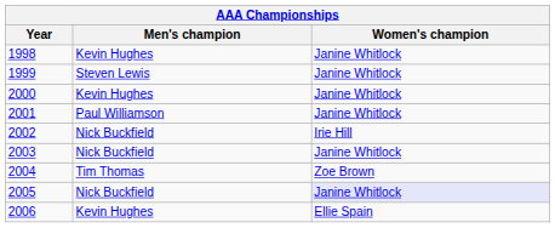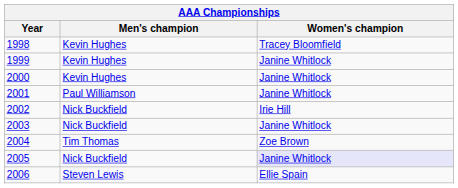1998 | Women's champion: Janine Whitlock -> Tracey Bloomfield
1999 | Men's champion: Steven Lewis -> Kevin Hughes
2006 | Men's champion: Kevin Hughes -> Steven Lewis
